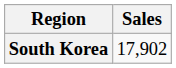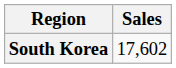South Korea | Sales: 17,902 -> 17,602
